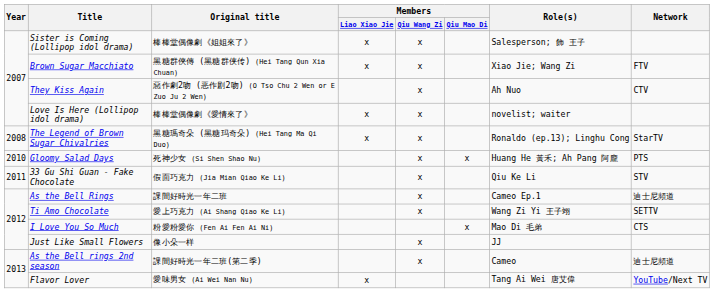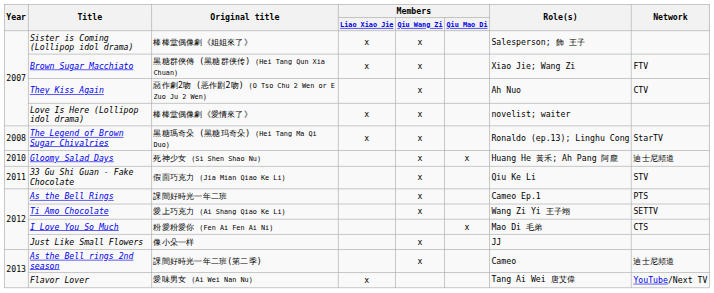Gloomy Salad Days | Network: PTS -> 迪士尼頻道
As the Bell Rings | Network: 迪士尼頻道 -> PTS
